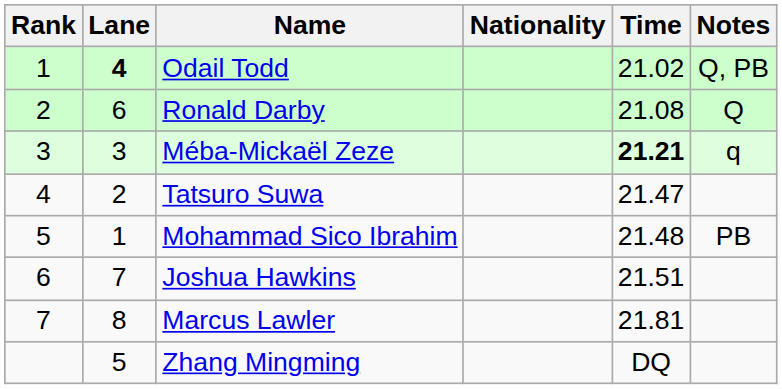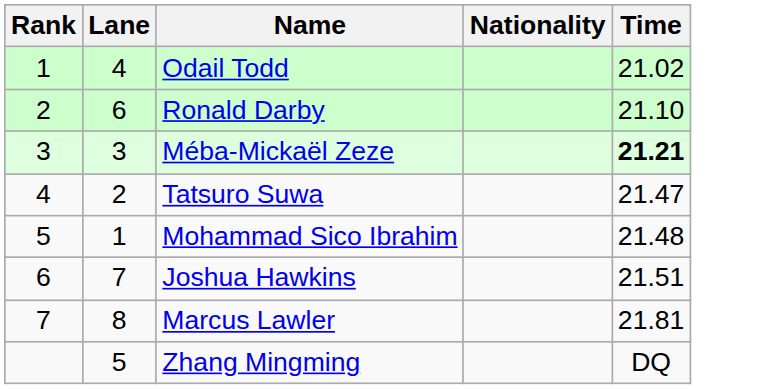- column: Notes | Q, PB | Q | q | PB
Odail Todd | Lane: bold -> normal
Ronald Darby | Time: 21.08 -> 21.10
